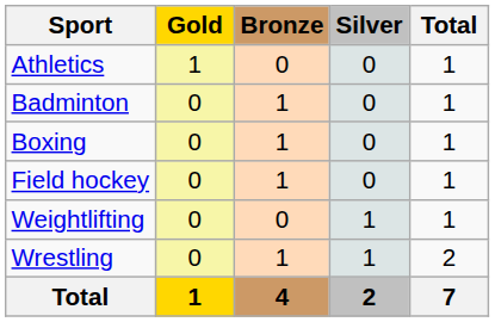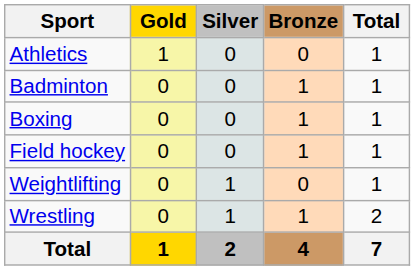columns swapped: Silver <-> Bronze
